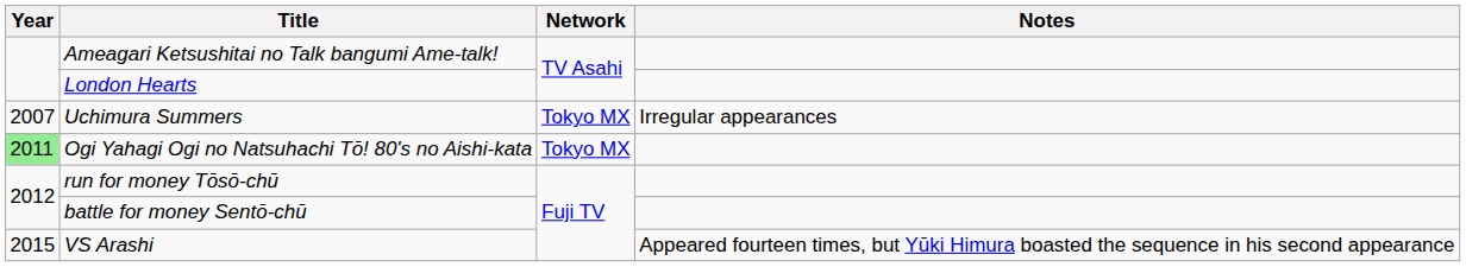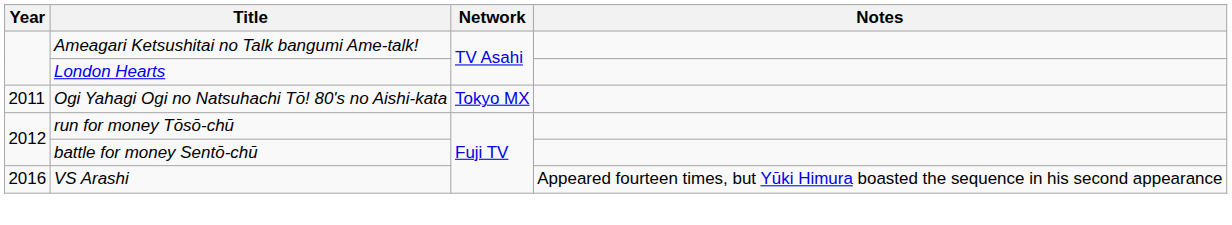- row: 2007 | Uchimura Summers | Tokyo MX | Irregular appearances
Ogi Yahagi Ogi no Natsuhachi Tō! 80's no Aishi-kata | Year: lightgreen background -> no background
VS Arashi | Year: 2015 -> 2016
